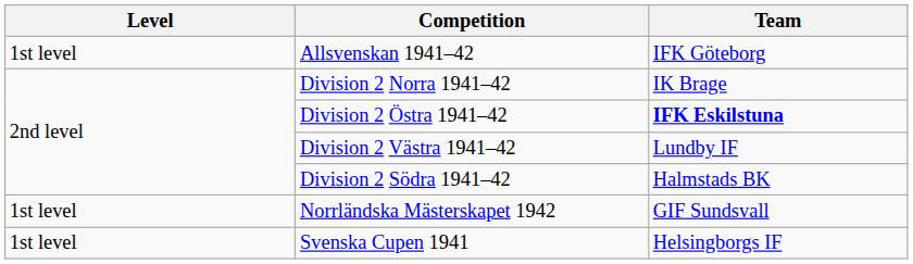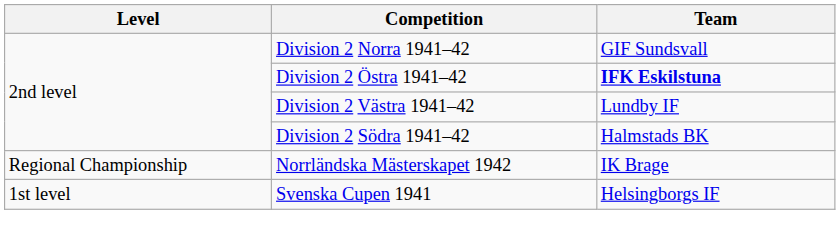- row: 1st level | Allsvenskan 1941–42 | IFK Göteborg
Division 2 Norra 1941–42 | Team: IK Brage -> GIF Sundsvall
Norrländska Mästerskapet 1942 | Level: 1st level -> Regional Championship
Norrländska Mästerskapet 1942 | Team: GIF Sundsvall -> IK Brage
